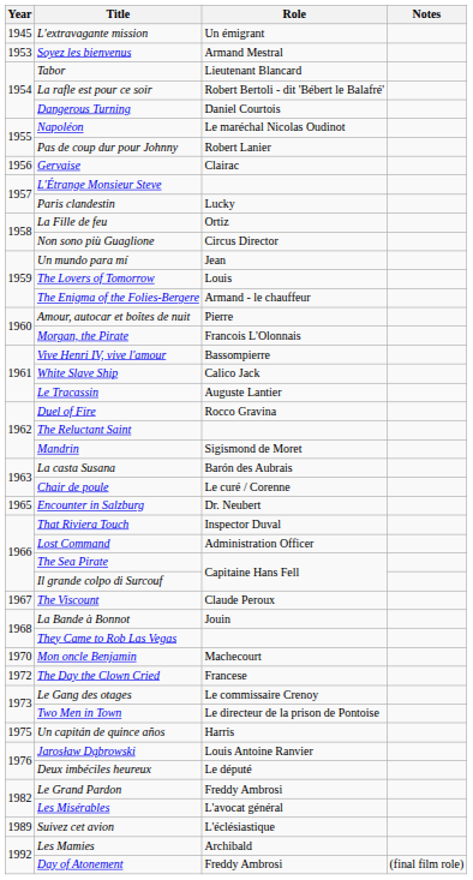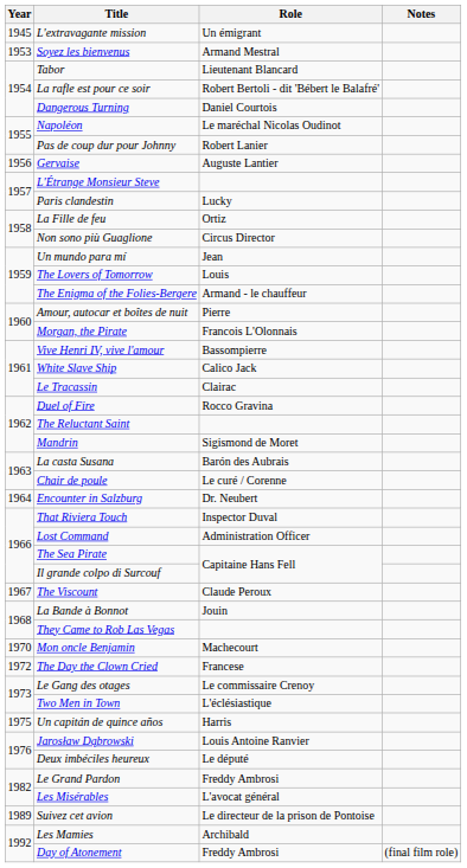Gervaise | Role: Clairac -> Auguste Lantier
Le Tracassin | Role: Auguste Lantier -> Clairac
Encounter in Salzburg | Year: 1965 -> 1964
Two Men in Town | Role: Le directeur de la prison de Pontoise -> L'éclésiastique
Suivez cet avion | Role: L'éclésiastique -> Le directeur de la prison de Pontoise
